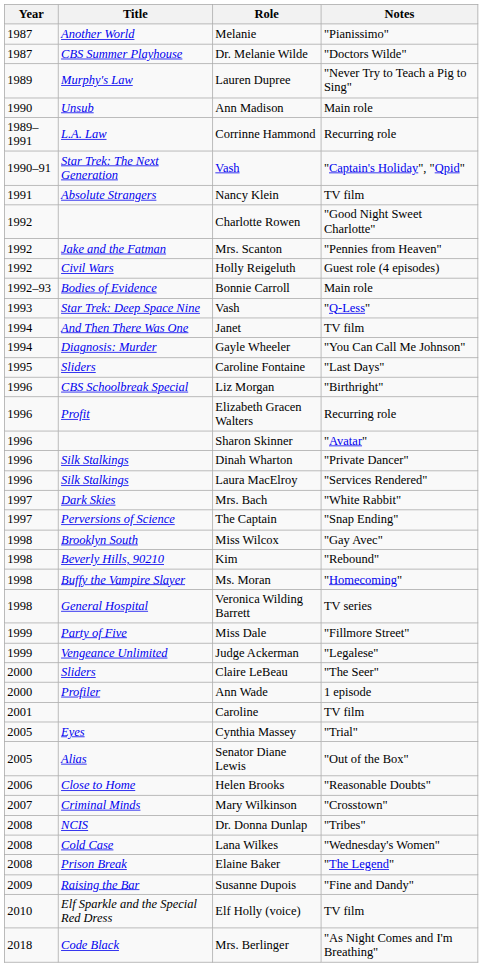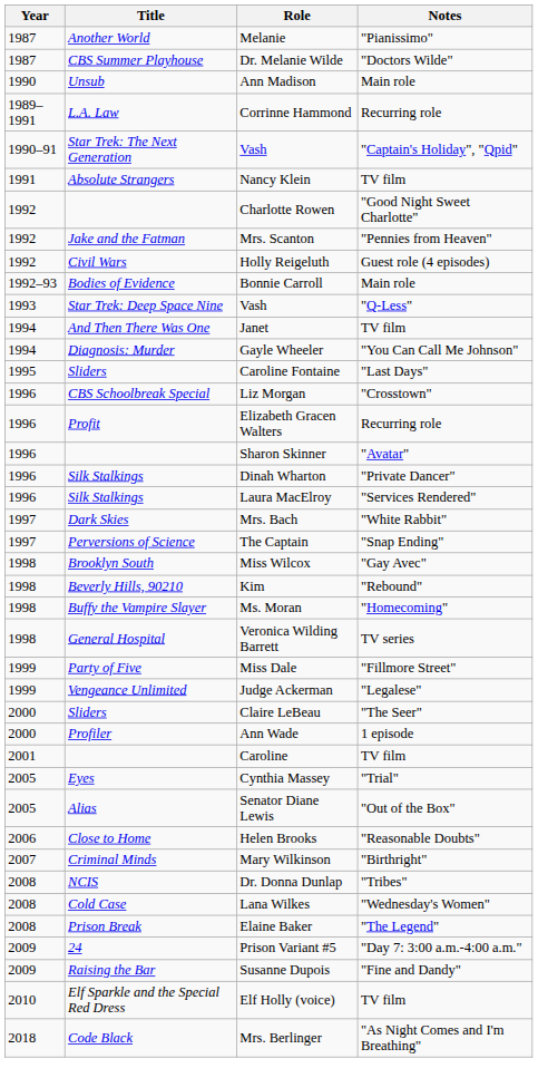- row: 1989 | Murphy's Law | Lauren Dupree | "Never Try to Teach a Pig to Sing"
Liz Morgan | Notes: "Birthright" -> "Crosstown"
Mary Wilkinson | Notes: "Crosstown" -> "Birthright"
+ row: 2009 | 24 | Prison Variant #5 | "Day 7: 3:00 a.m.-4:00 a.m."
